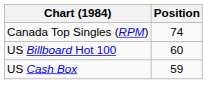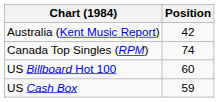+ row: Australia (Kent Music Report) | 42
